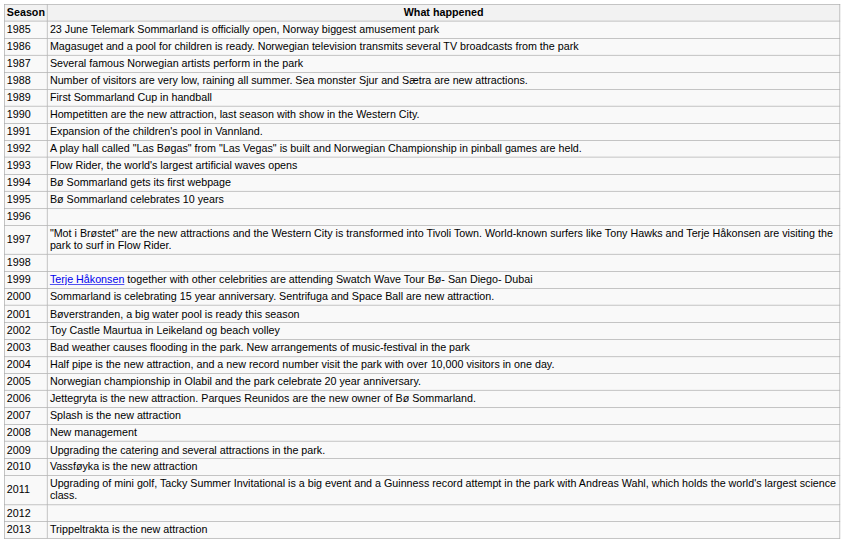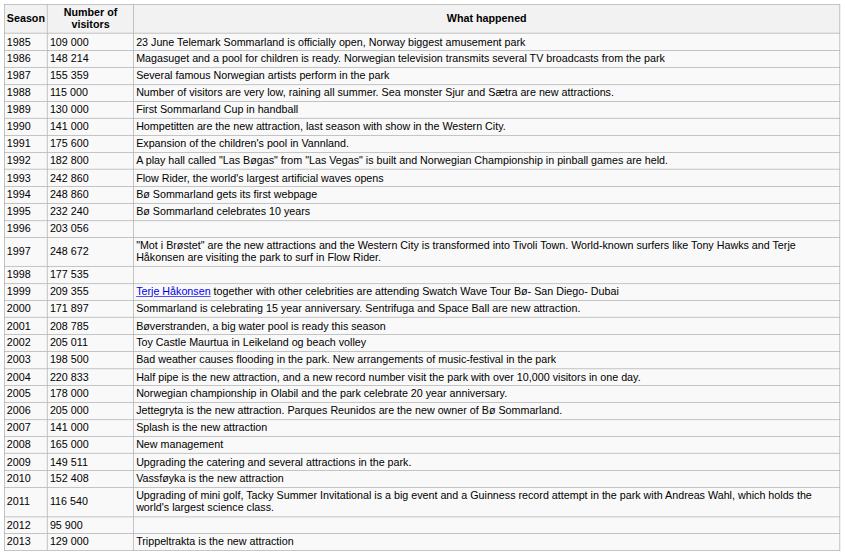+ column: Number of visitors | 109 000 | 148 214 | 155 359 | 115 000 | 130 000 | 141 000 | 175 600 | 182 800 | 242 860 | 248 860 | 232 240 | 203 056 | 248 672 | 177 535 | 209 355 | 171 897 | 208 785 | 205 011 | 198 500 | 220 833 | 178 000 | 205 000 | 141 000 | 165 000 | 149 511 | 152 408 | 116 540 | 95 900 | 129 000
